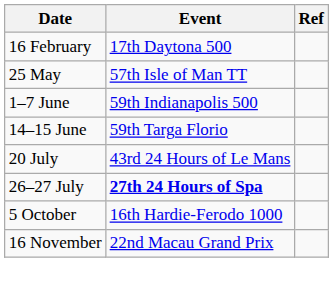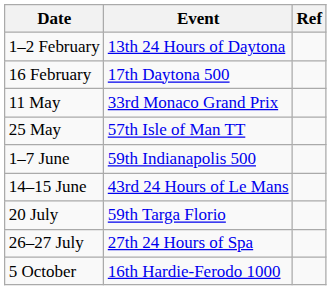+ row: 1–2 February | 13th 24 Hours of Daytona
+ row: 11 May | 33rd Monaco Grand Prix
14–15 June | Event: 59th Targa Florio -> 43rd 24 Hours of Le Mans
20 July | Event: 43rd 24 Hours of Le Mans -> 59th Targa Florio
26–27 July | Event: bold -> normal
- row: 16 November | 22nd Macau Grand Prix
